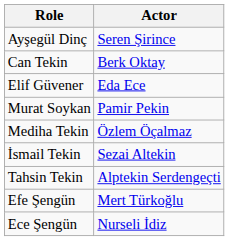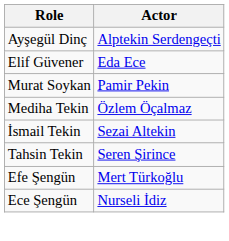Ayşegül Dinç | Actor: Seren Şirince -> Alptekin Serdengeçti
- row: Can Tekin | Berk Oktay
Tahsin Tekin | Actor: Alptekin Serdengeçti -> Seren Şirince
